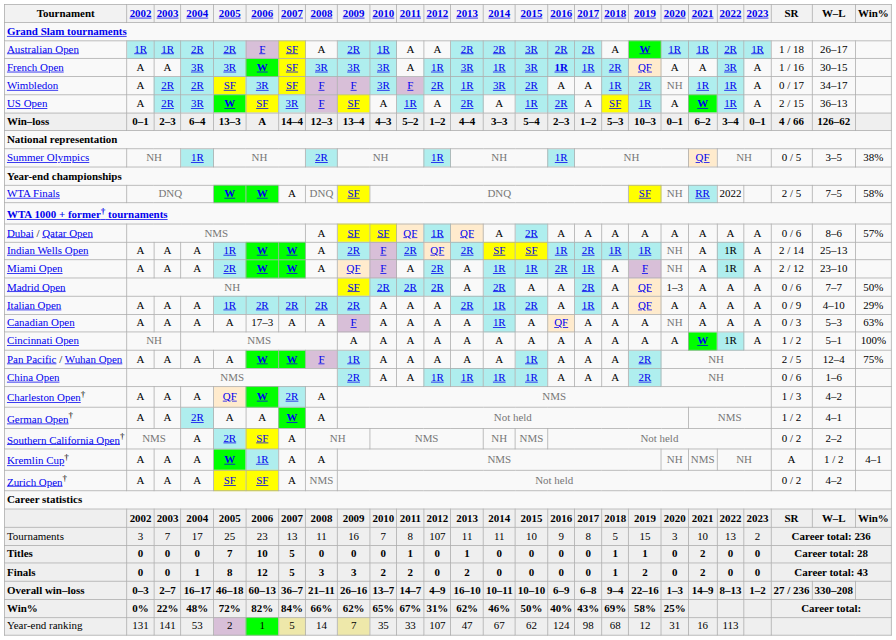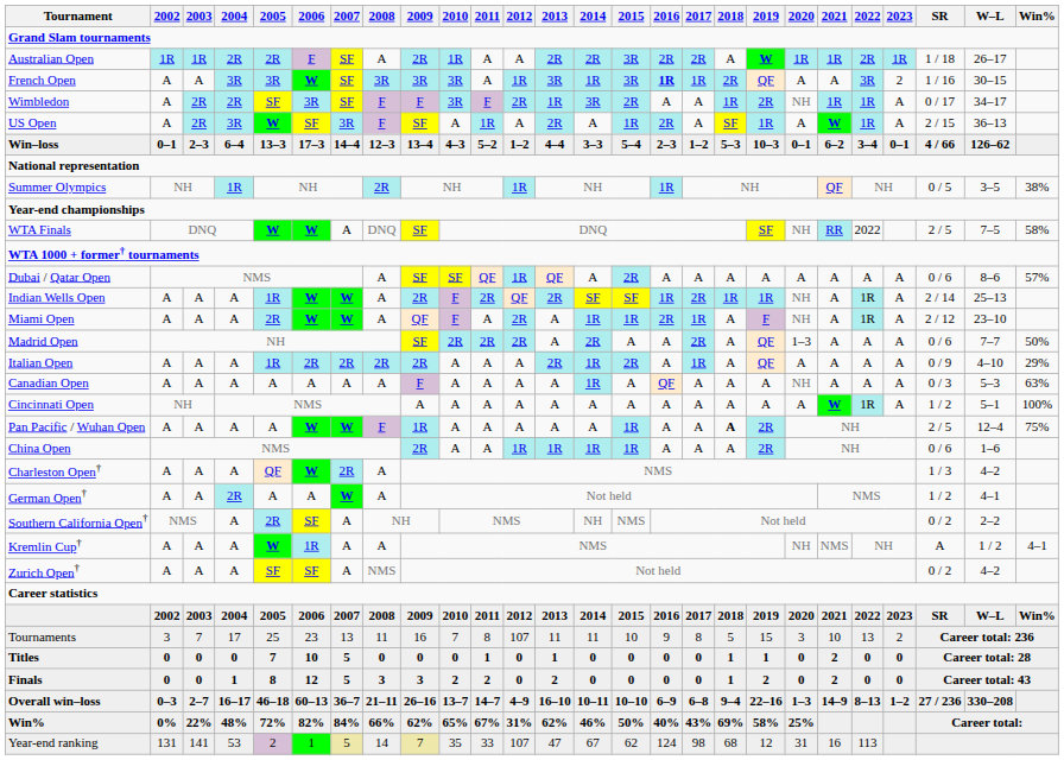French Open | 2023: A -> 2
Win–loss | 2006: A -> 17–3
Canadian Open | 2006: 17–3 -> A
Pan Pacific / Wuhan Open | 2018: normal -> bold
